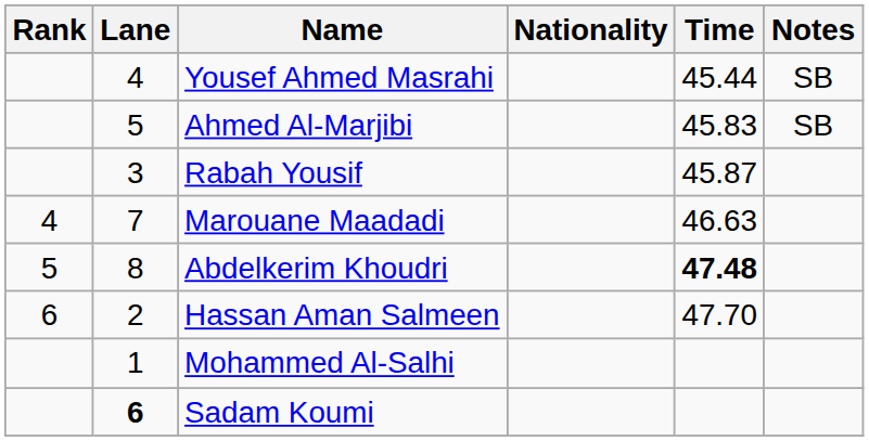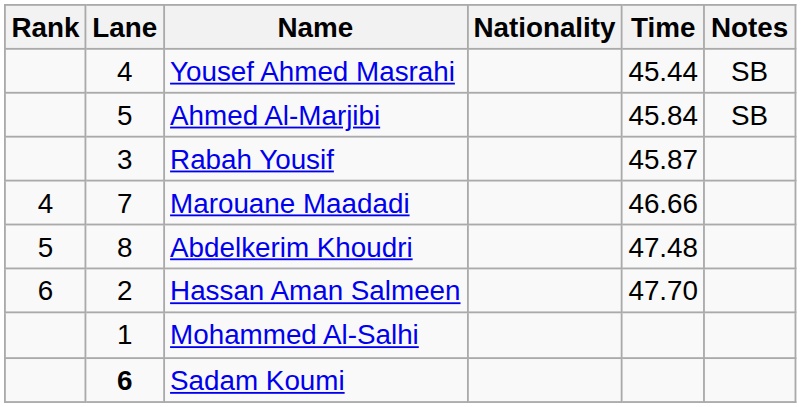Ahmed Al-Marjibi | Time: 45.83 -> 45.84
Marouane Maadadi | Time: 46.63 -> 46.66
Abdelkerim Khoudri | Time: bold -> normal
